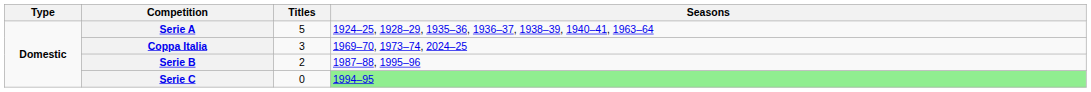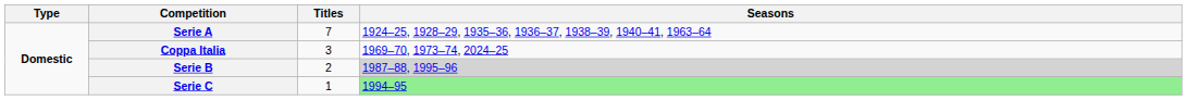Serie A | Titles: 5 -> 7
Serie B | Seasons: no background -> lightgrey background
Serie C | Titles: 0 -> 1
